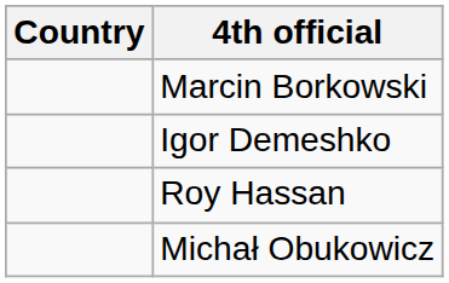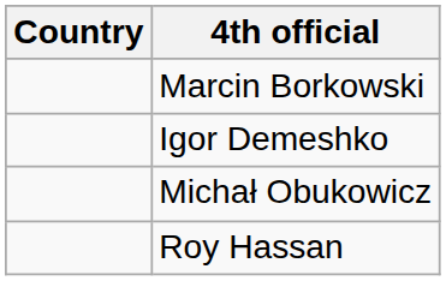rows swapped: Roy Hassan <-> Michał Obukowicz
